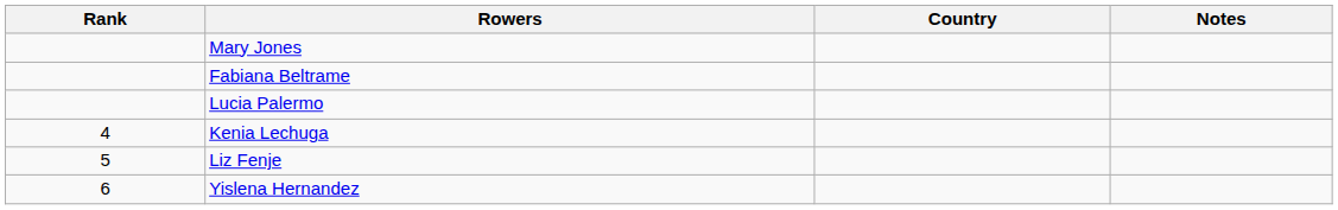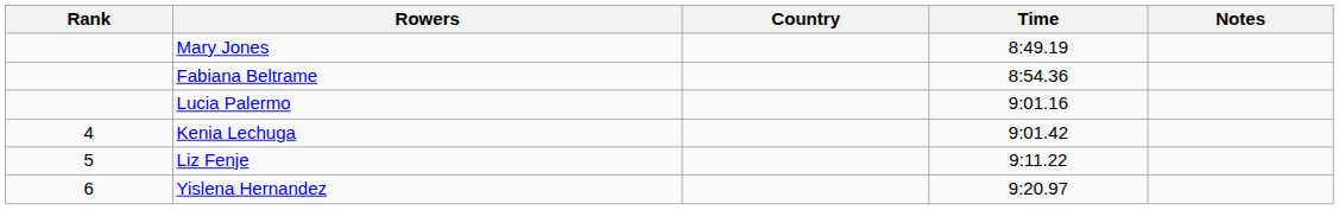+ column: Time | 8:49.19 | 8:54.36 | 9:01.16 | 9:01.42 | 9:11.22 | 9:20.97
